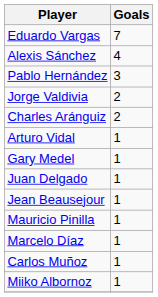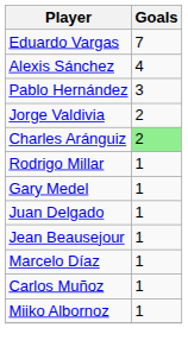Charles Aránguiz | Goals: no background -> lightgreen background
+ row: Rodrigo Millar | 1
- row: Arturo Vidal | 1
- row: Mauricio Pinilla | 1
